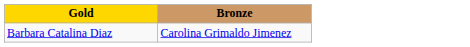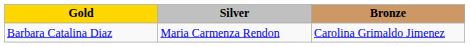+ column: Silver | Maria Carmenza Rendon
